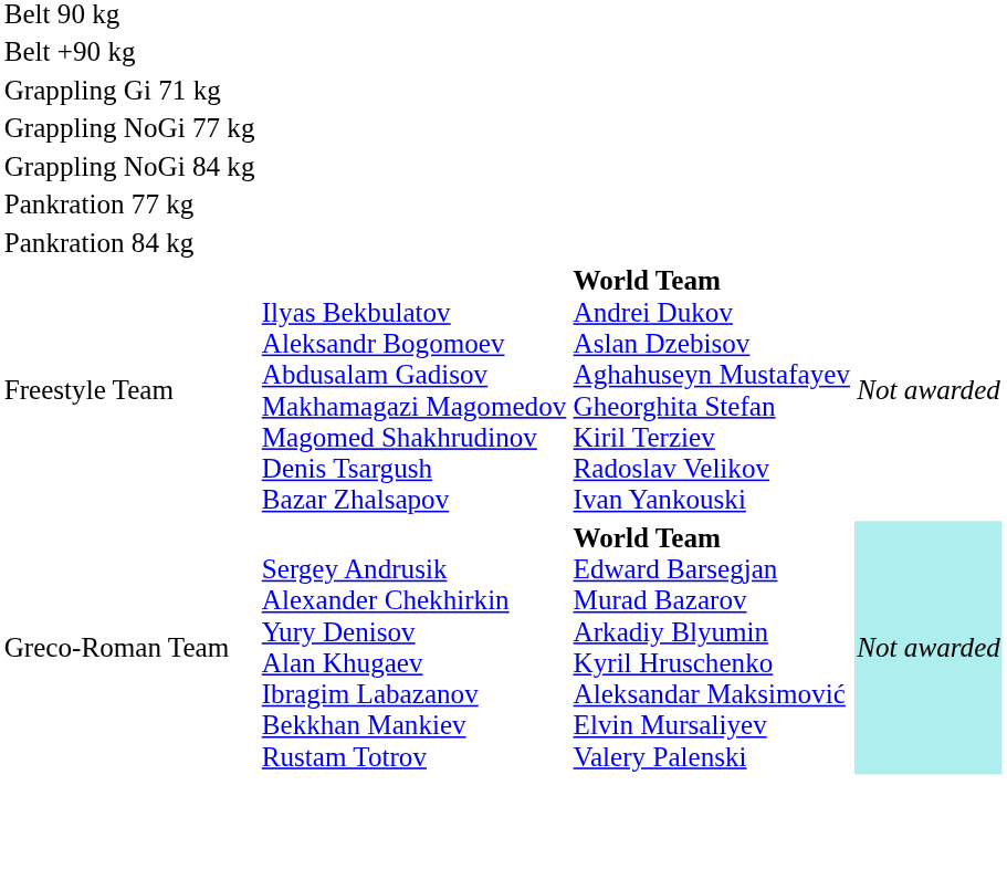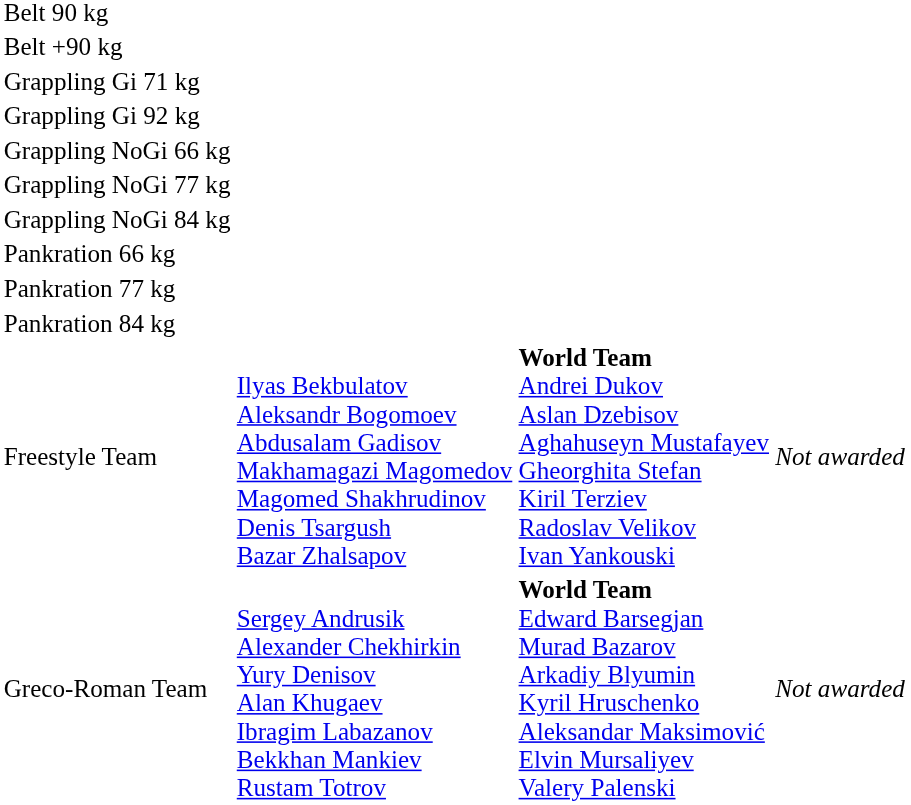+ row: Grappling Gi 92 kg
+ row: Grappling NoGi 66 kg
+ row: Pankration 66 kg
Greco-Roman Team | column 4: paleturquoise background -> no background
